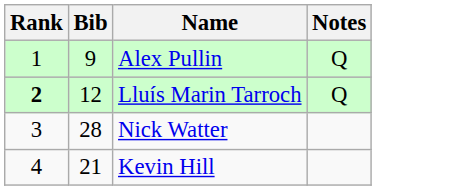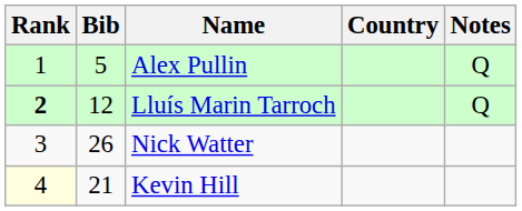+ column: Country
Alex Pullin | Bib: 9 -> 5
Nick Watter | Bib: 28 -> 26
Kevin Hill | Rank: no background -> lightyellow background
